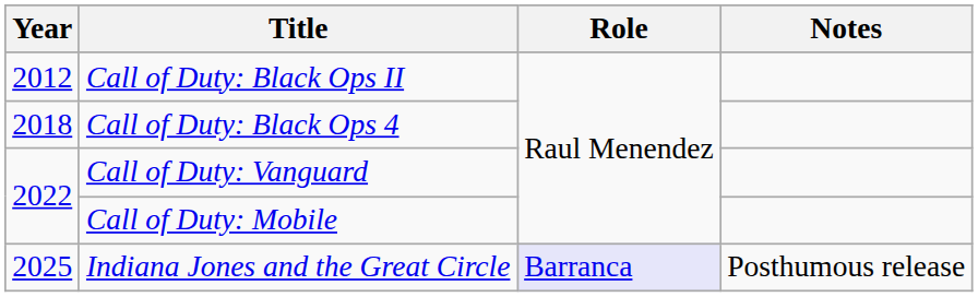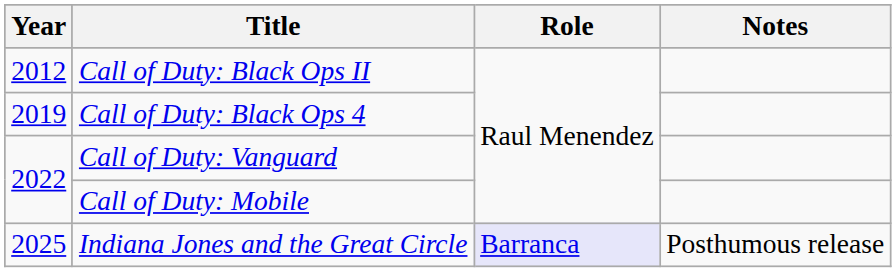Call of Duty: Black Ops 4 | Year: 2018 -> 2019
